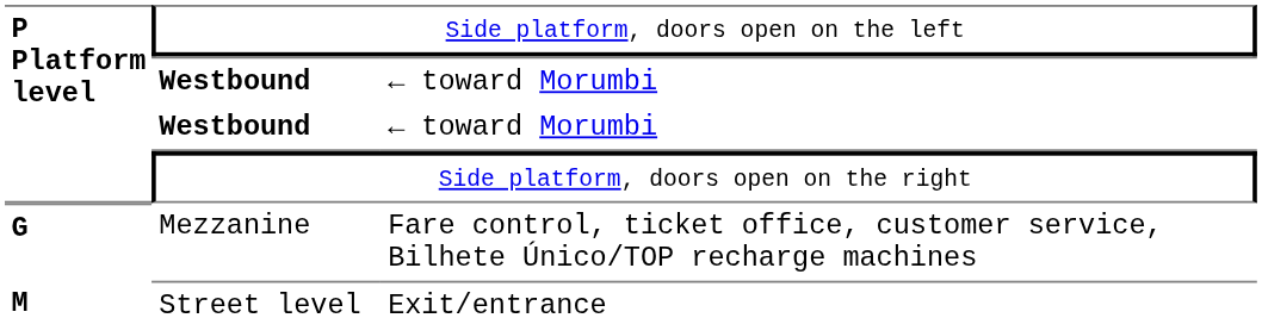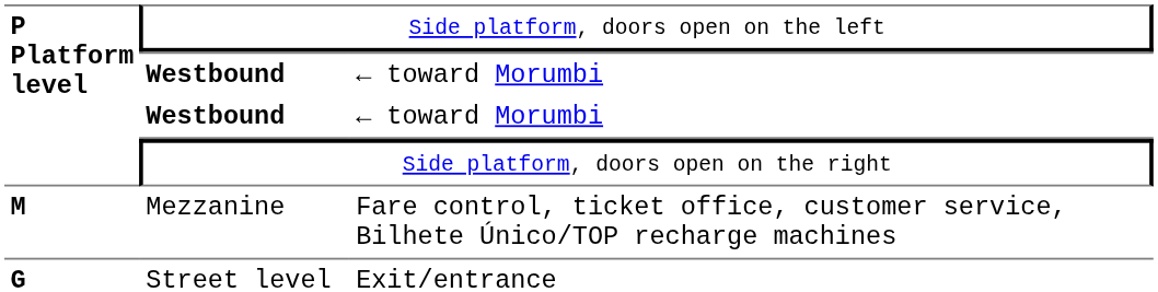Mezzanine | P Platform level: G -> M
Street level | P Platform level: M -> G
